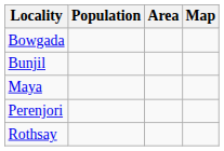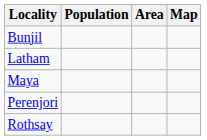- row: Bowgada
+ row: Latham
